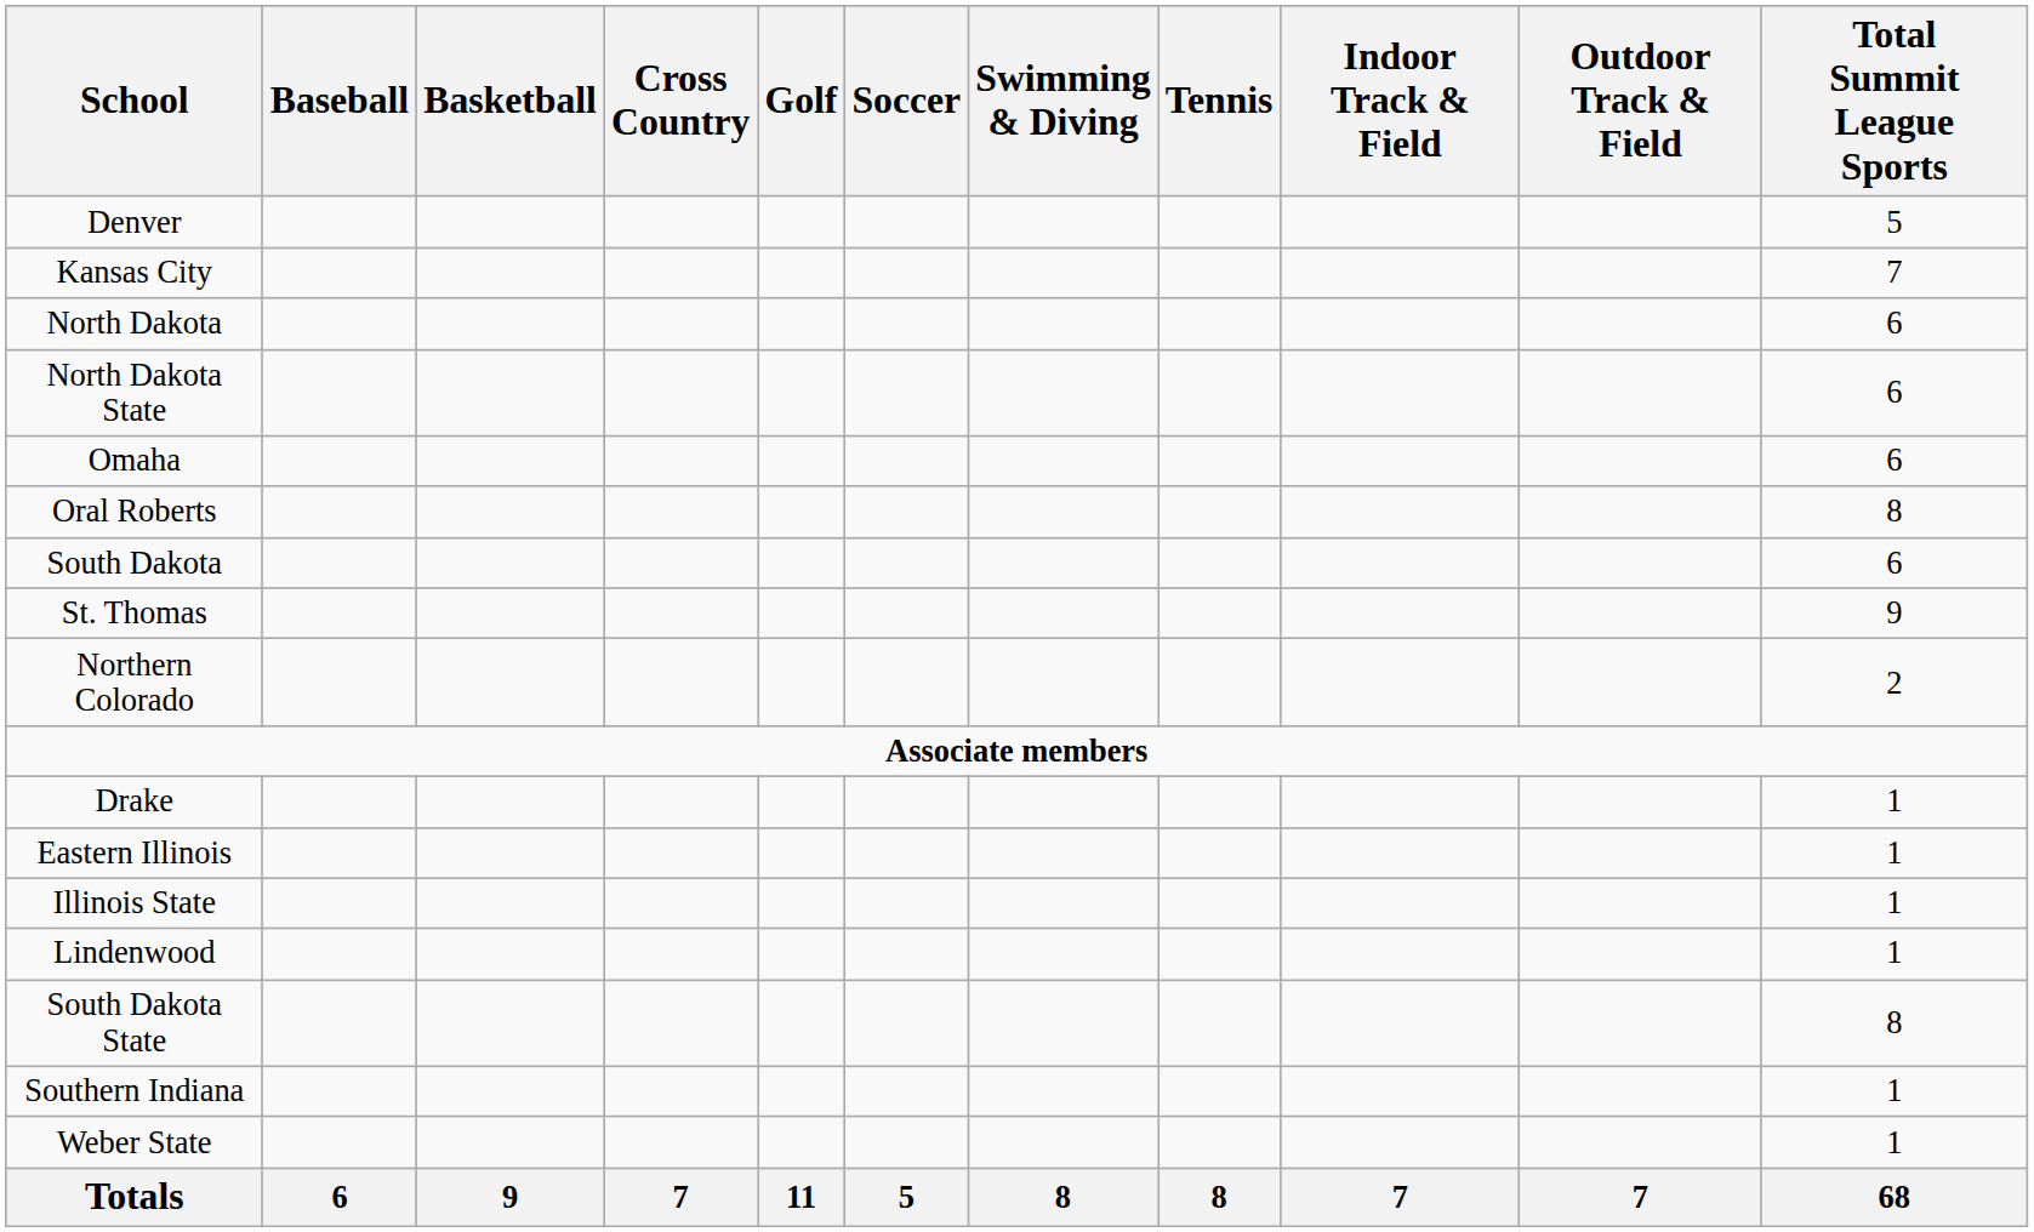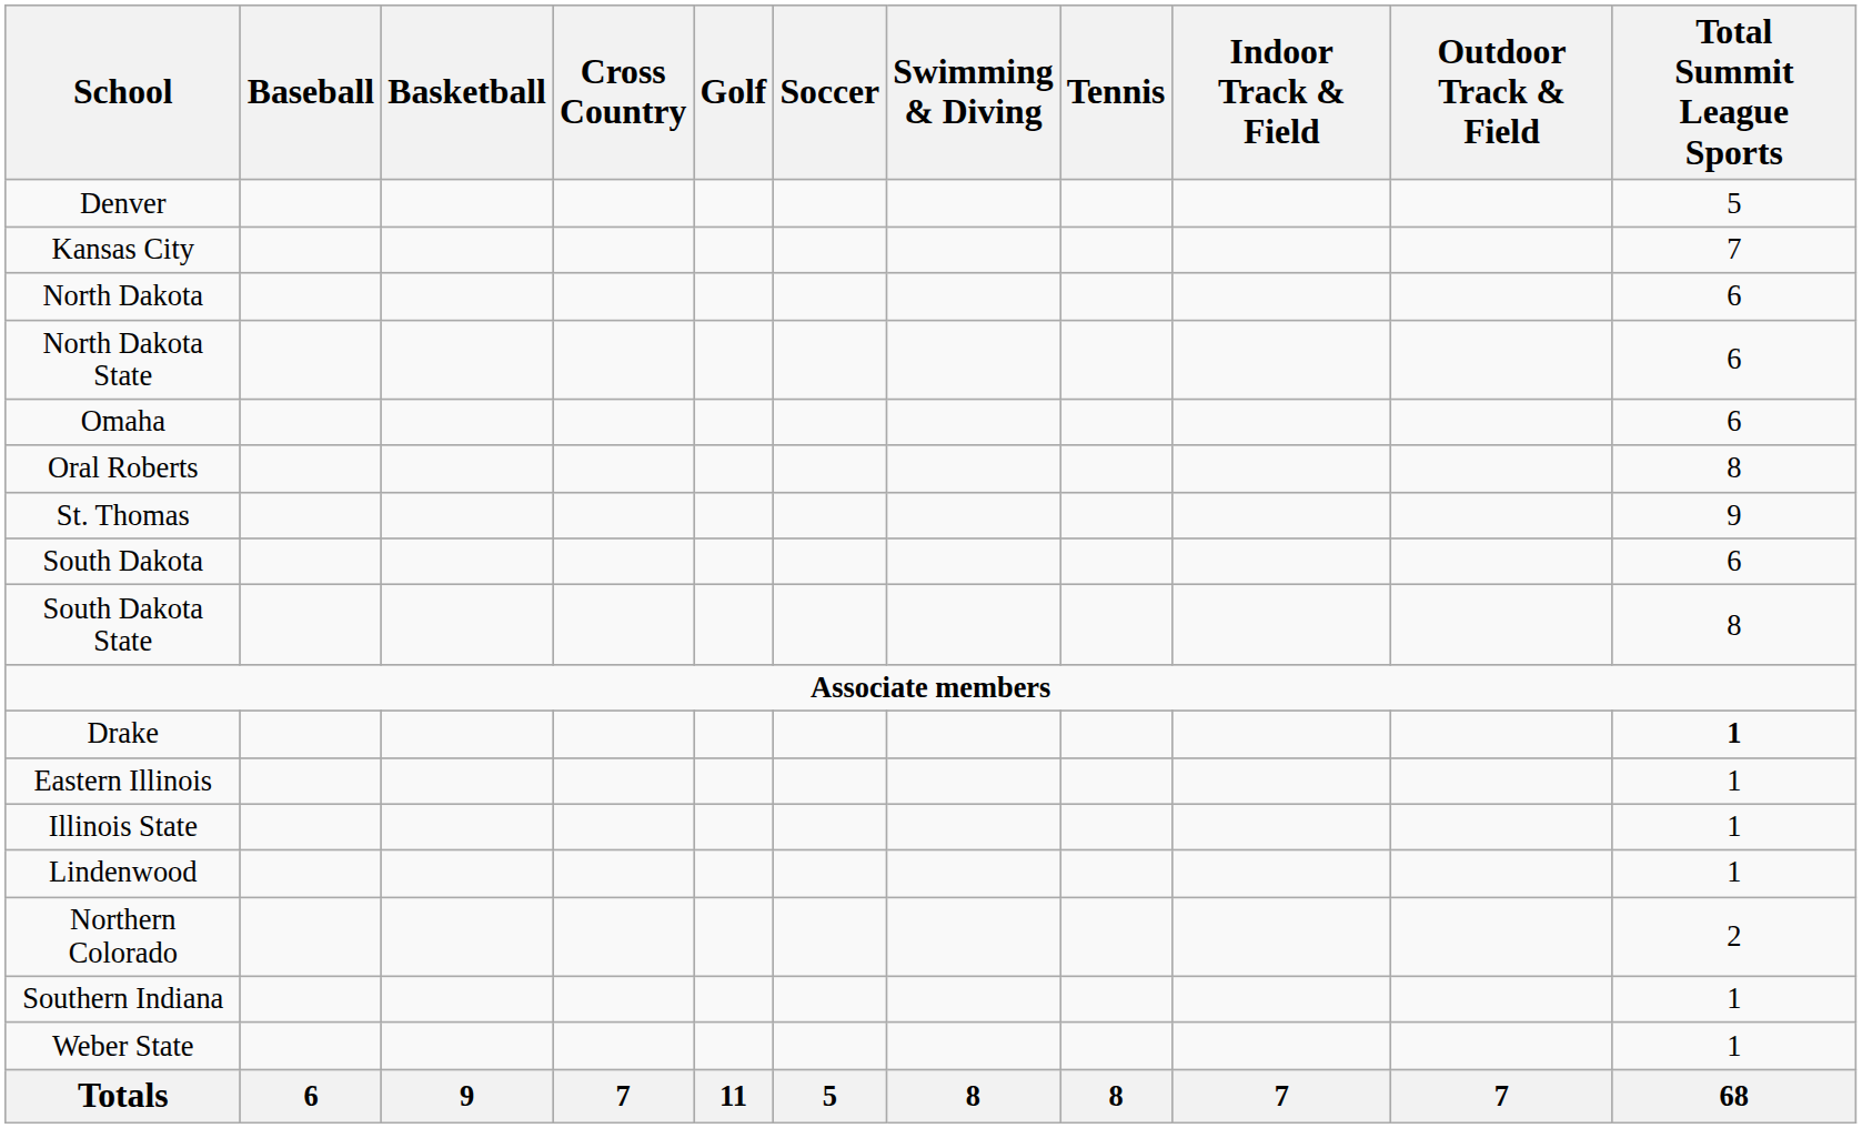rows swapped: St. Thomas <-> South Dakota
rows swapped: South Dakota State <-> Northern Colorado
Drake | Total Summit League Sports: normal -> bold
